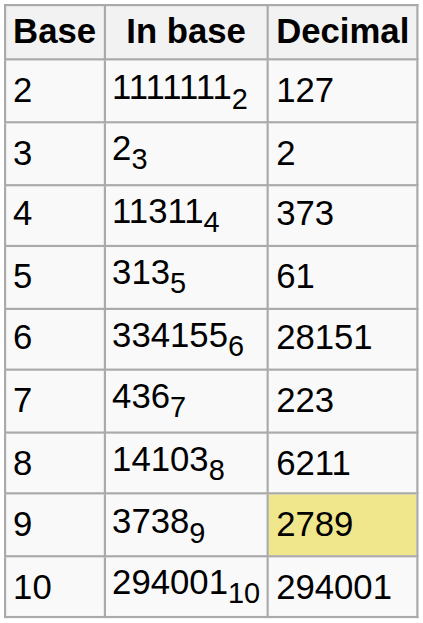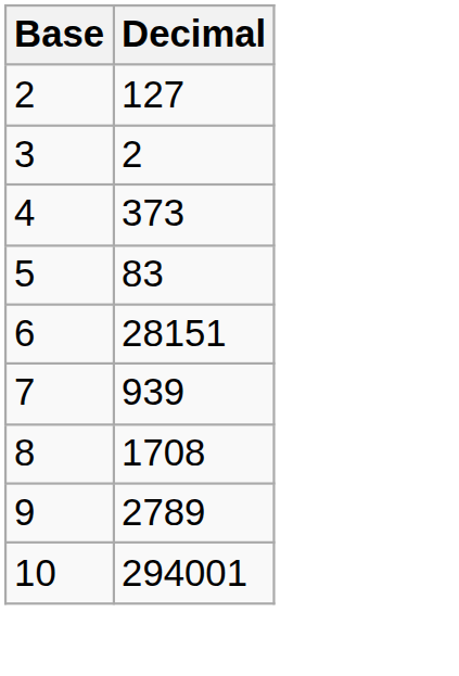- column: In base | 11111112 | 23 | 113114 | 3135 | 3341556 | 4367 | 141038 | 37389 | 29400110
5 | Decimal: 61 -> 83
7 | Decimal: 223 -> 939
8 | Decimal: 6211 -> 1708
9 | Decimal: khaki background -> no background
